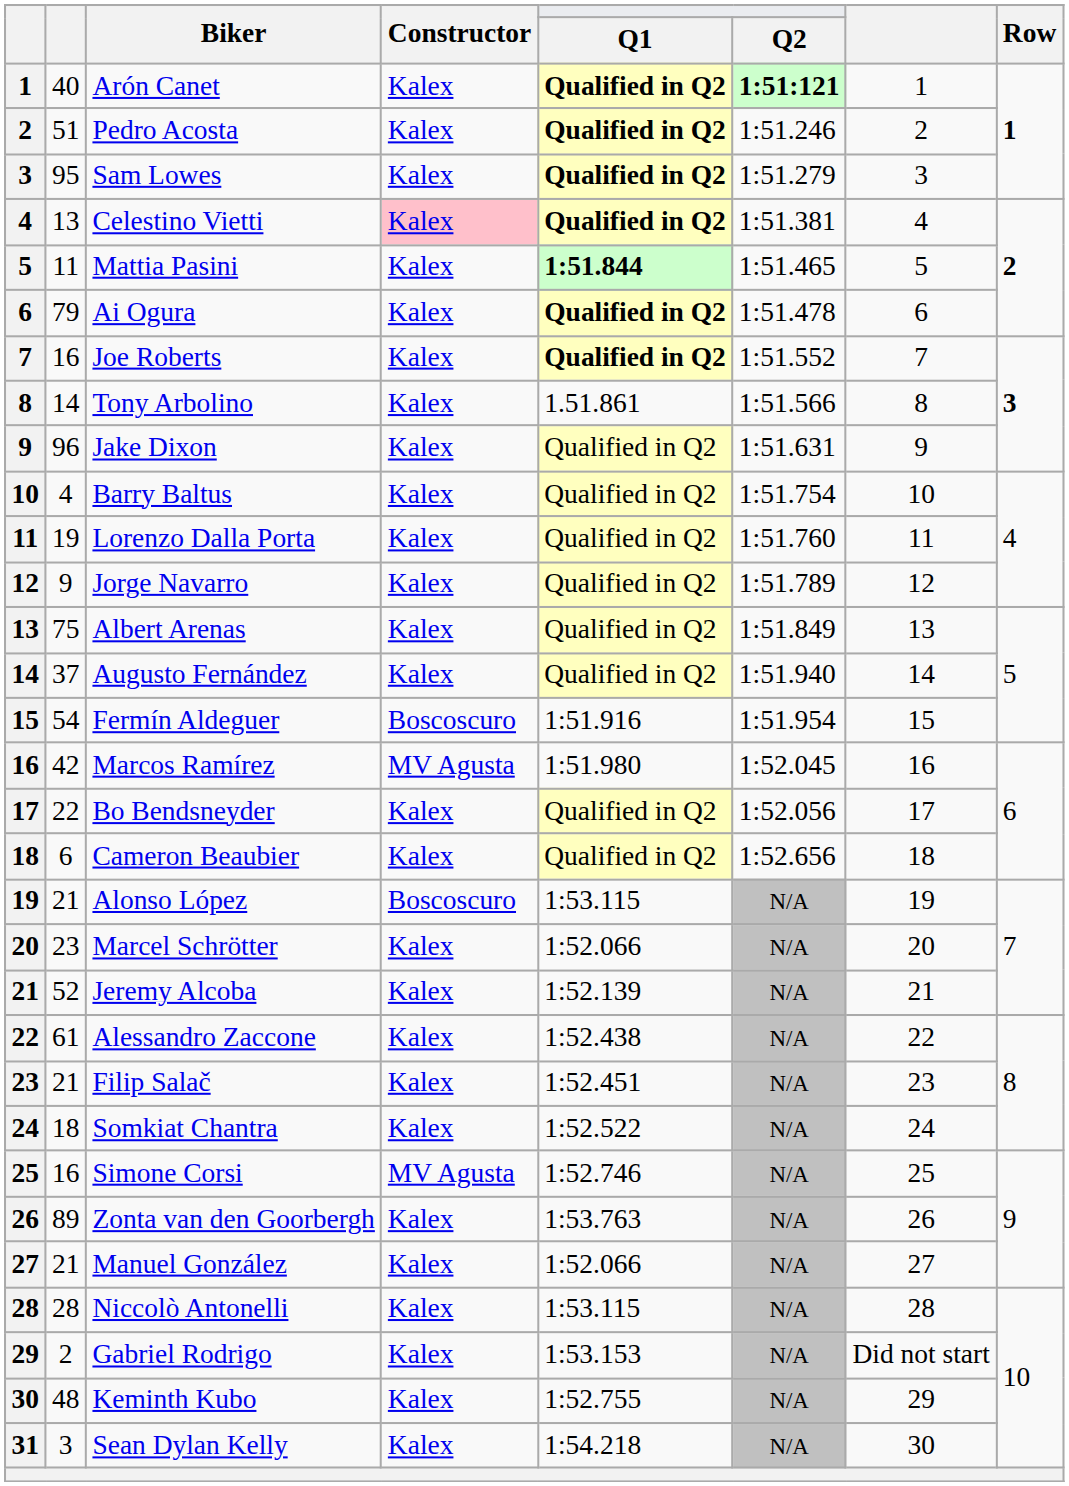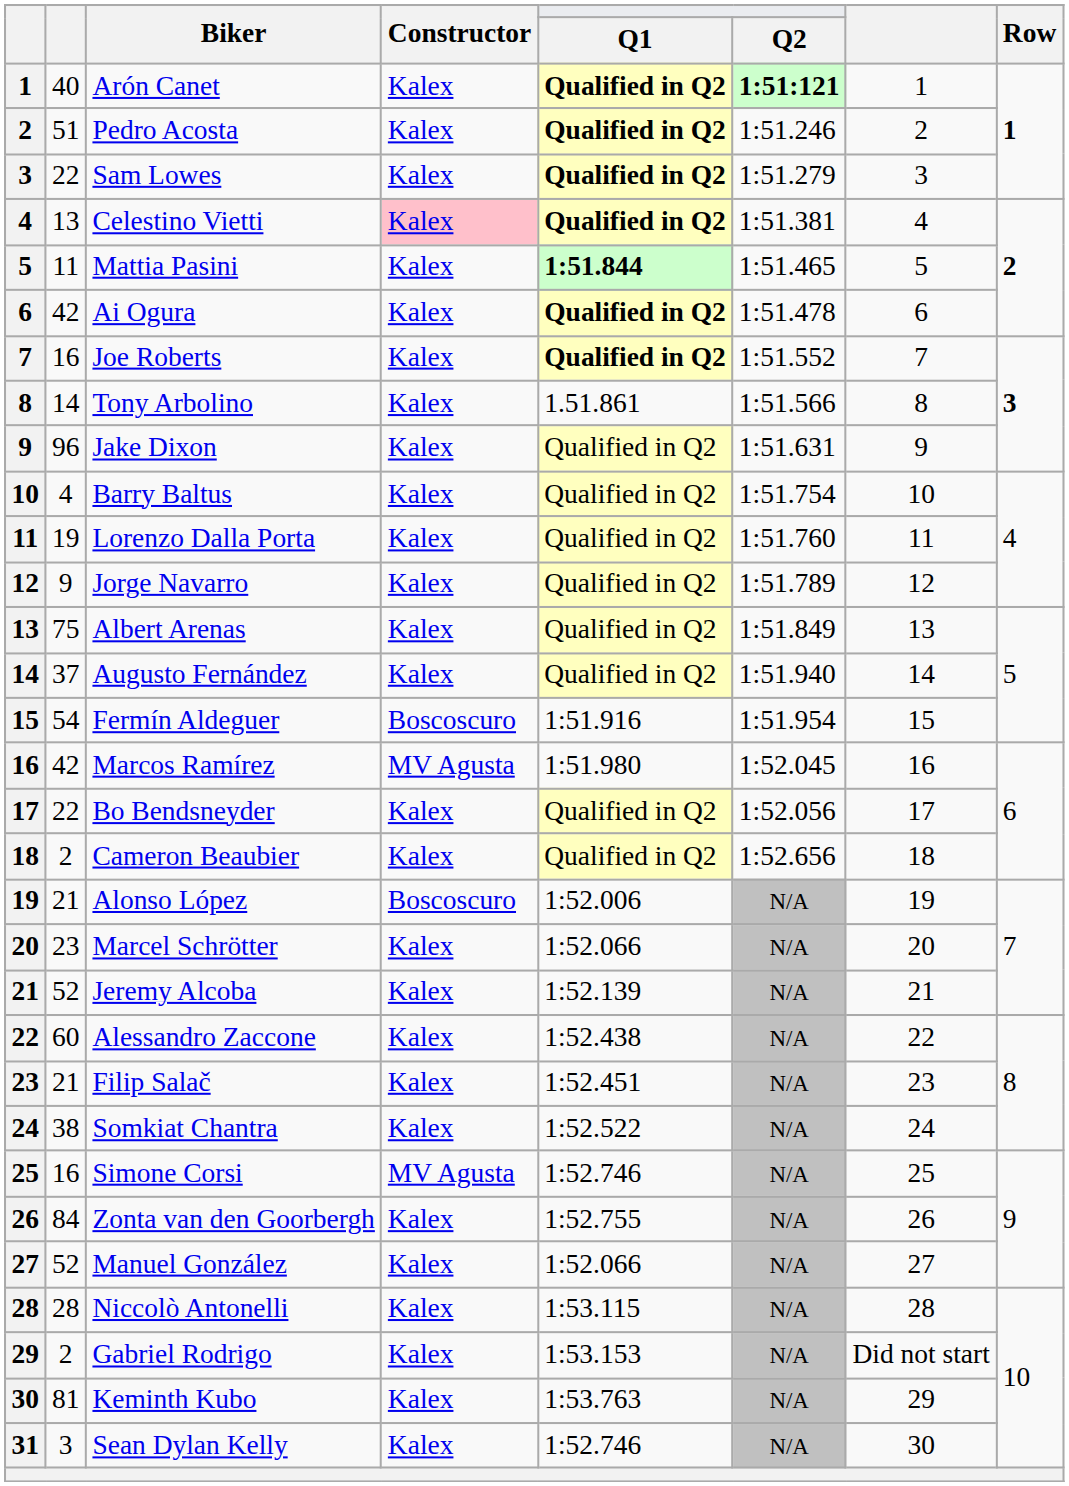Sam Lowes | column 2: 95 -> 22
Ai Ogura | column 2: 79 -> 42
Cameron Beaubier | column 2: 6 -> 2
Alonso López | Q1: 1:53.115 -> 1:52.006
Alessandro Zaccone | column 2: 61 -> 60
Somkiat Chantra | column 2: 18 -> 38
Zonta van den Goorbergh | column 2: 89 -> 84
Zonta van den Goorbergh | Q1: 1:53.763 -> 1:52.755
Manuel González | column 2: 21 -> 52
Keminth Kubo | column 2: 48 -> 81
Keminth Kubo | Q1: 1:52.755 -> 1:53.763
Sean Dylan Kelly | Q1: 1:54.218 -> 1:52.746
